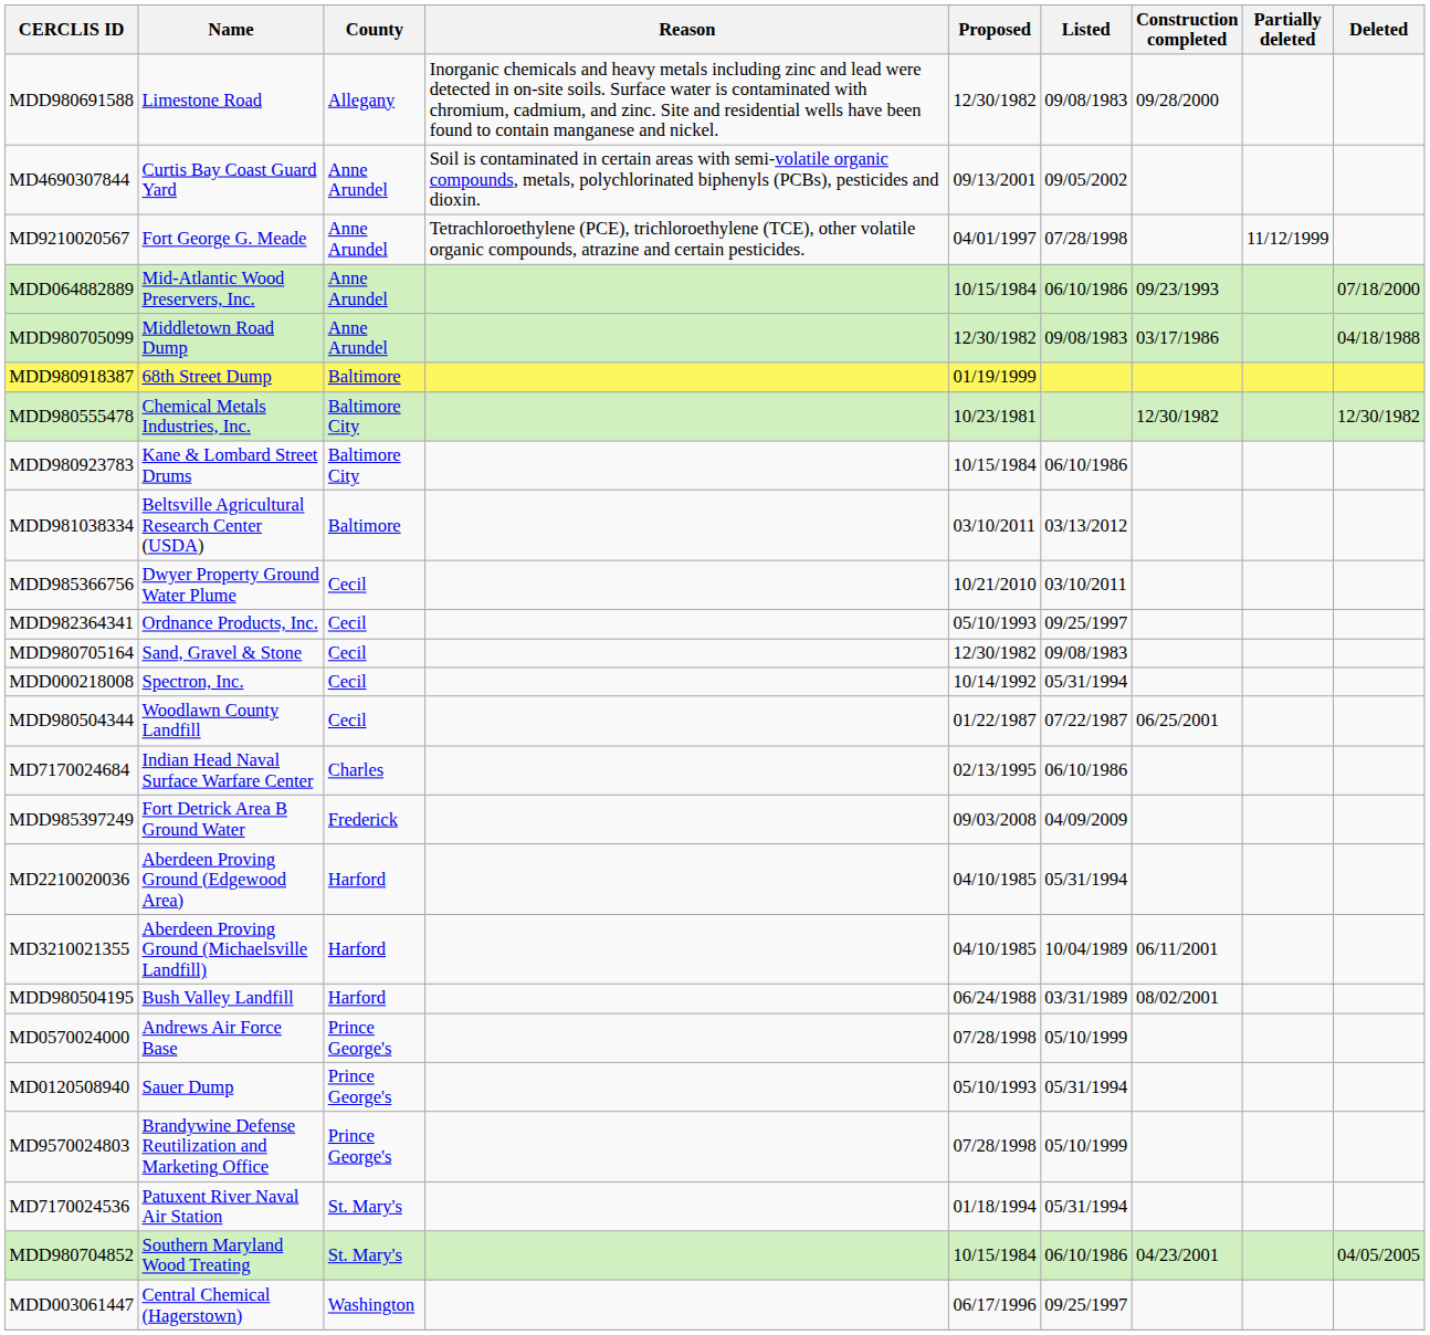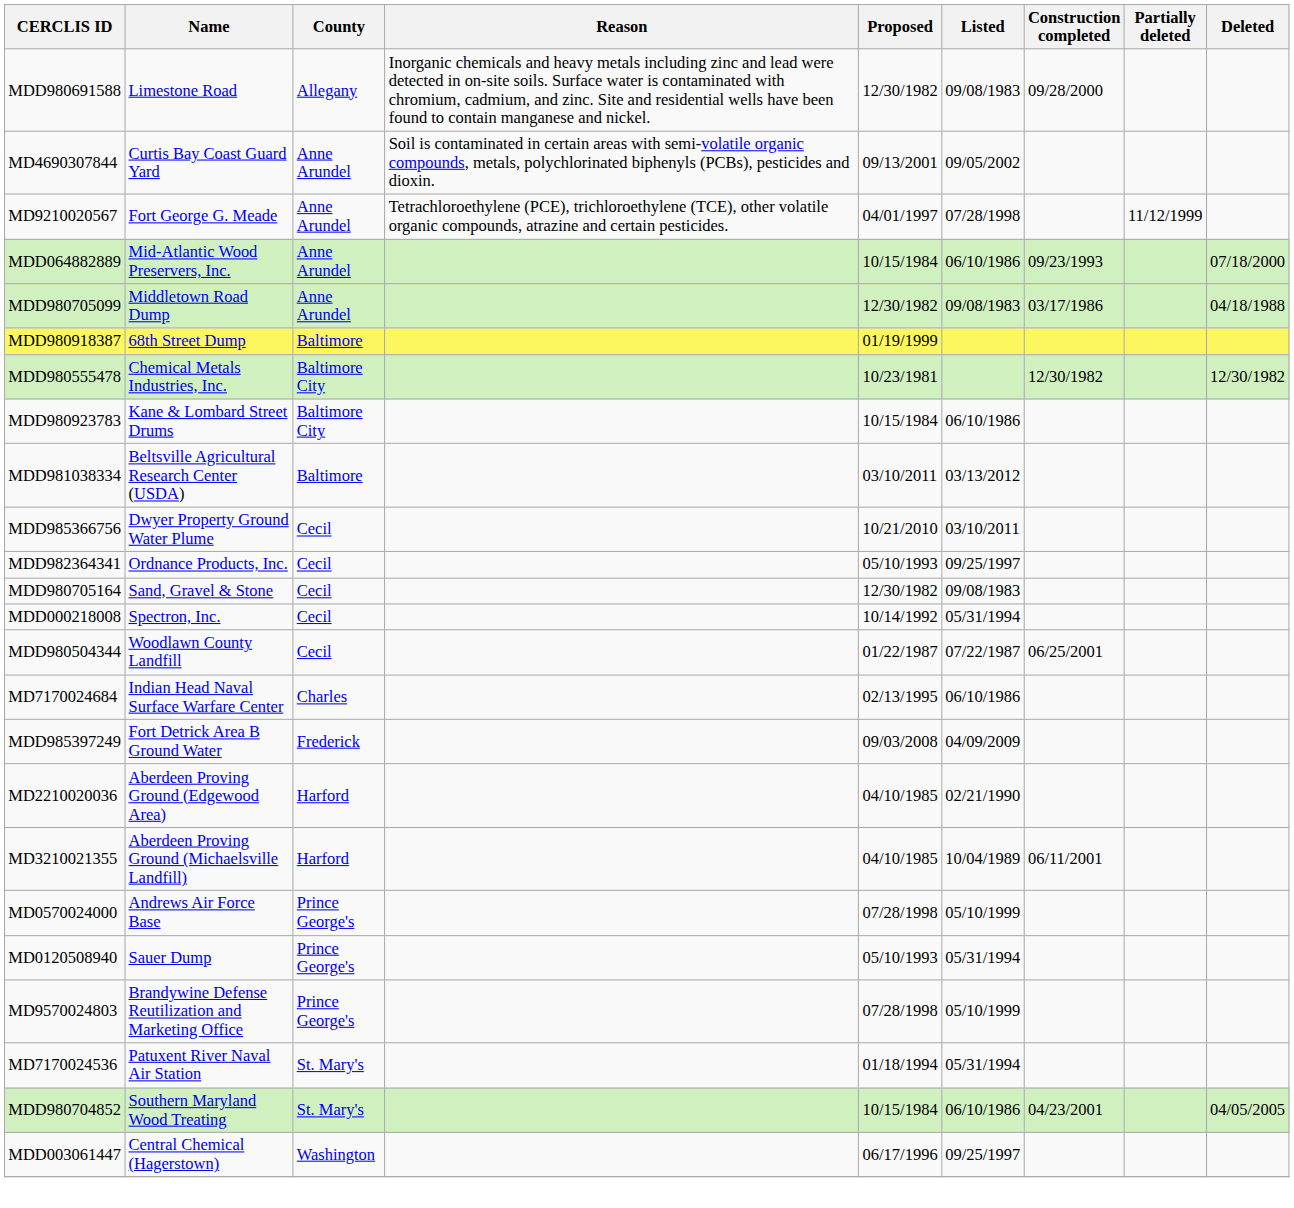MD2210020036 | Listed: 05/31/1994 -> 02/21/1990
- row: MDD980504195 | Bush Valley Landfill | Harford | 06/24/1988 | 03/31/1989 | 08/02/2001
